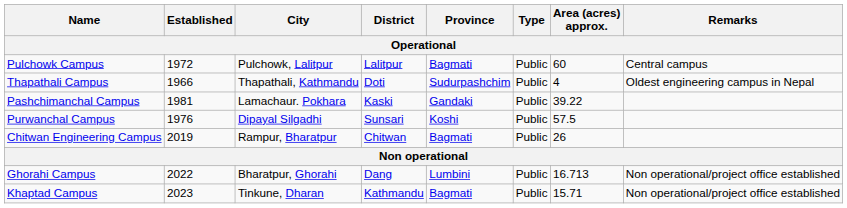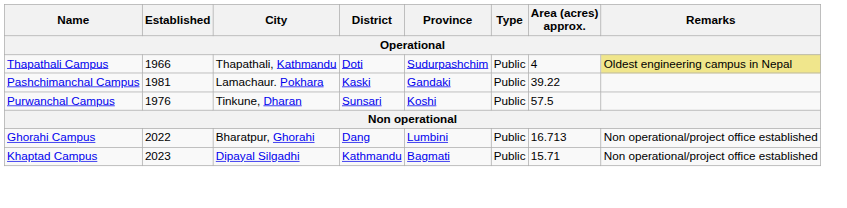- row: Pulchowk Campus | 1972 | Pulchowk, Lalitpur | Lalitpur | Bagmati | Public | 60 | Central campus
Thapathali Campus | Remarks: no background -> khaki background
Purwanchal Campus | City: Dipayal Silgadhi -> Tinkune, Dharan
- row: Chitwan Engineering Campus | 2019 | Rampur, Bharatpur | Chitwan | Bagmati | Public | 26
Khaptad Campus | City: Tinkune, Dharan -> Dipayal Silgadhi
